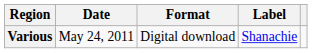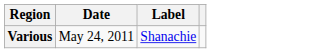- column: Format | Digital download
